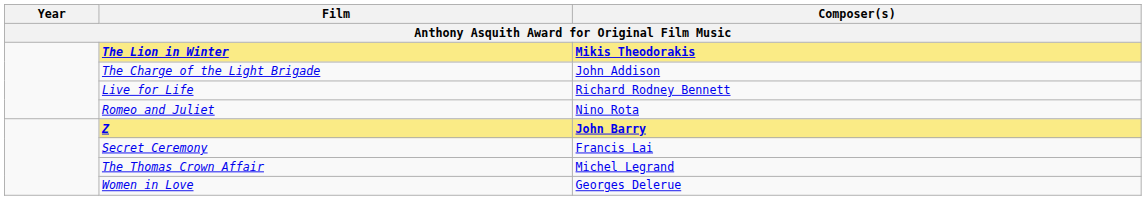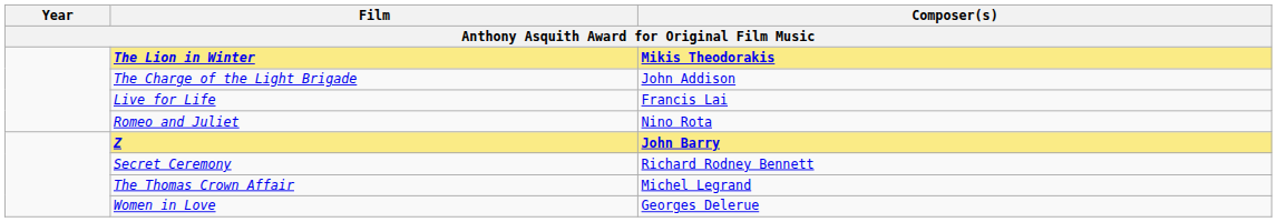Live for Life | Composer(s): Richard Rodney Bennett -> Francis Lai
Secret Ceremony | Composer(s): Francis Lai -> Richard Rodney Bennett
